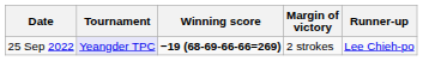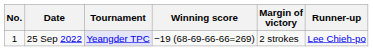+ column: No. | 1
25 Sep 2022 | Winning score: bold -> normal
